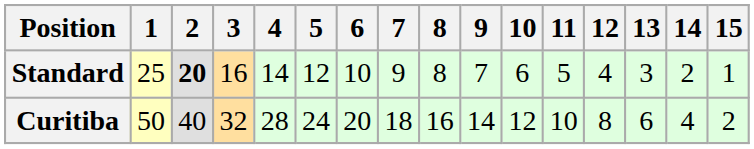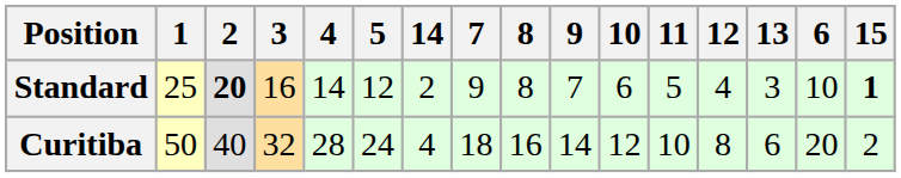columns swapped: 6 <-> 14
Standard | 15: normal -> bold
